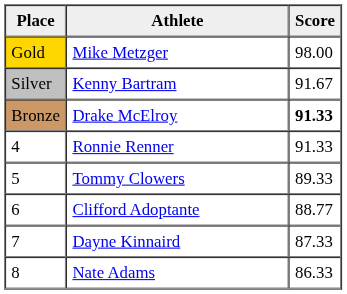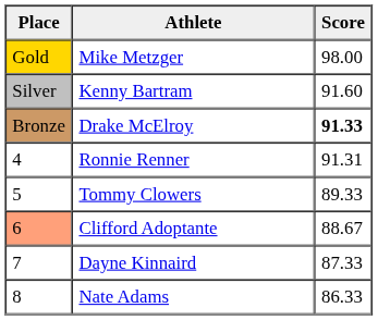Kenny Bartram | Score: 91.67 -> 91.60
Ronnie Renner | Score: 91.33 -> 91.31
Clifford Adoptante | Place: no background -> lightsalmon background
Clifford Adoptante | Score: 88.77 -> 88.67
